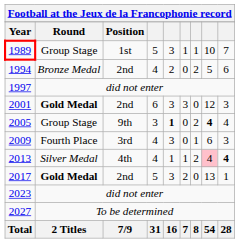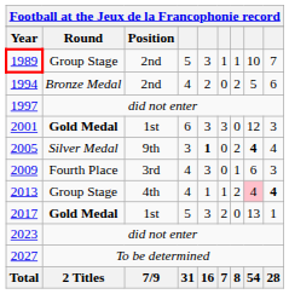1989 | Position: 1st -> 2nd
2001 | Position: 2nd -> 1st
2005 | Round: Group Stage -> Silver Medal
2013 | Round: Silver Medal -> Group Stage
2017 | Position: 2nd -> 1st
